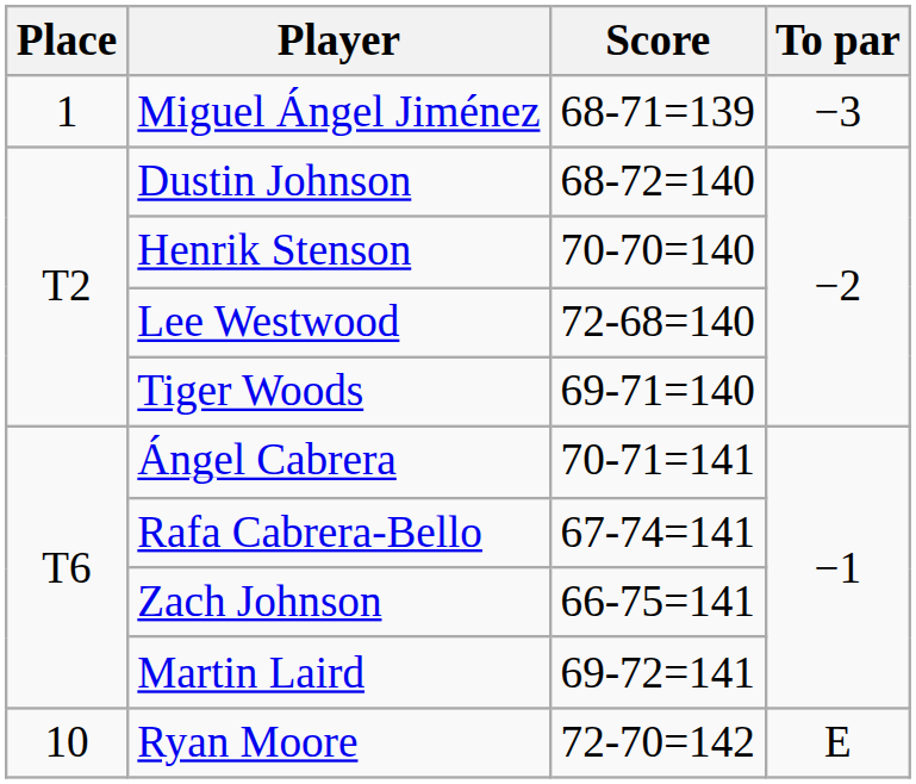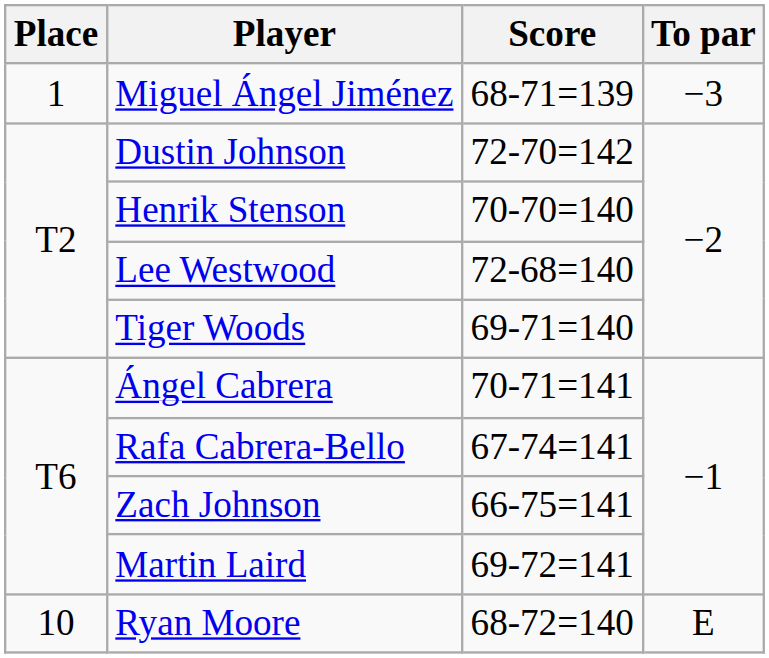Dustin Johnson | Score: 68-72=140 -> 72-70=142
Ryan Moore | Score: 72-70=142 -> 68-72=140
